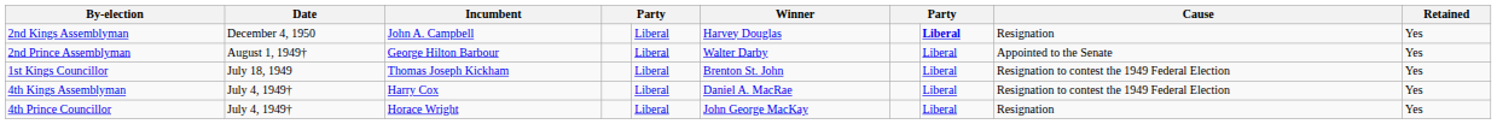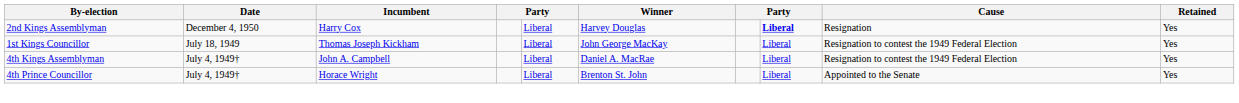2nd Kings Assemblyman | Incumbent: John A. Campbell -> Harry Cox
- row: 2nd Prince Assemblyman | August 1, 1949† | George Hilton Barbour | Liberal | Walter Darby | Liberal | Appointed to the Senate | Yes
1st Kings Councillor | Winner: Brenton St. John -> John George MacKay
4th Kings Assemblyman | Incumbent: Harry Cox -> John A. Campbell
4th Prince Councillor | Winner: John George MacKay -> Brenton St. John
4th Prince Councillor | Cause: Resignation -> Appointed to the Senate
